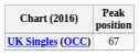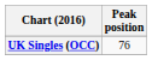UK Singles (OCC) | Peak position: 67 -> 76
